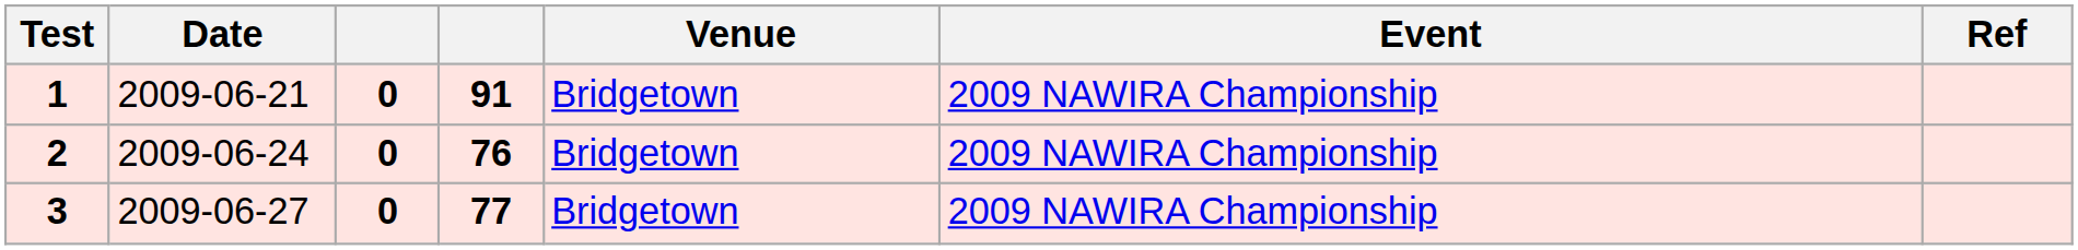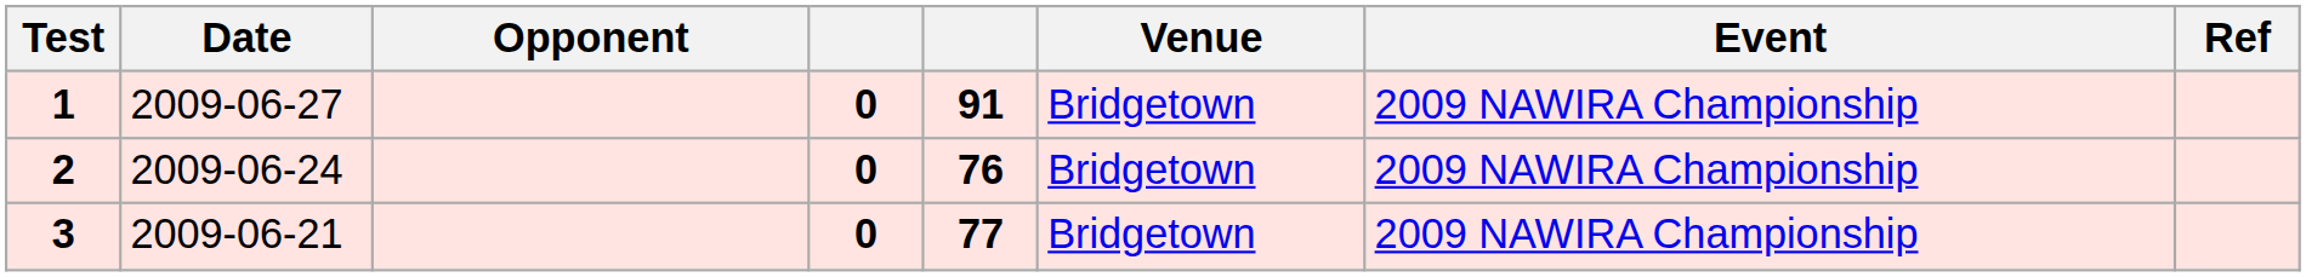+ column: Opponent
1 | Date: 2009-06-21 -> 2009-06-27
3 | Date: 2009-06-27 -> 2009-06-21
